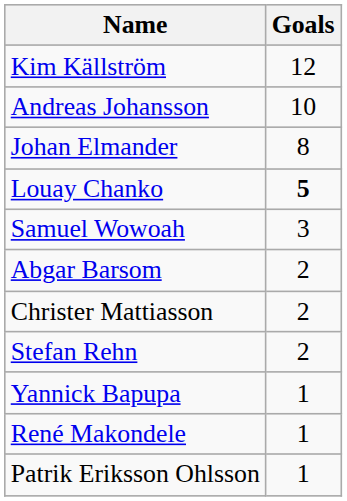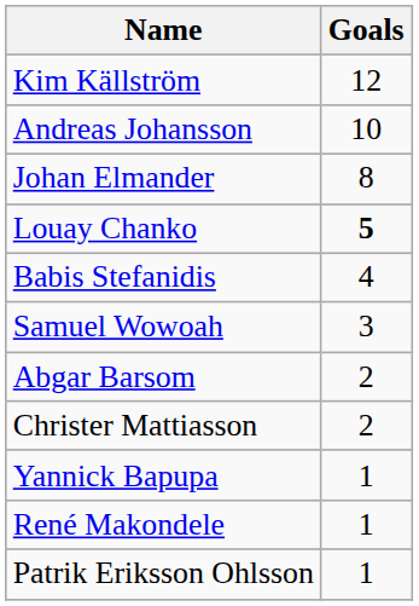+ row: Babis Stefanidis | 4
- row: Stefan Rehn | 2
